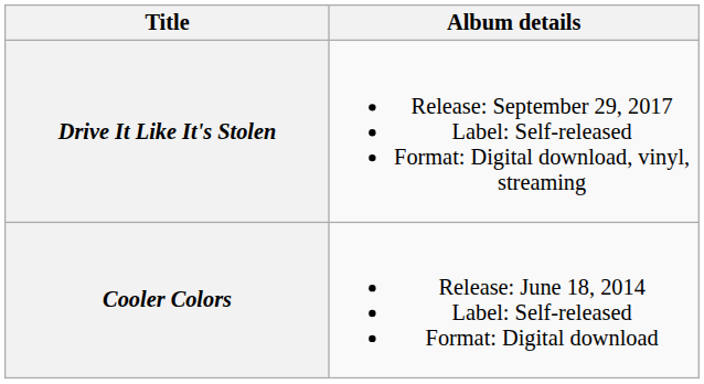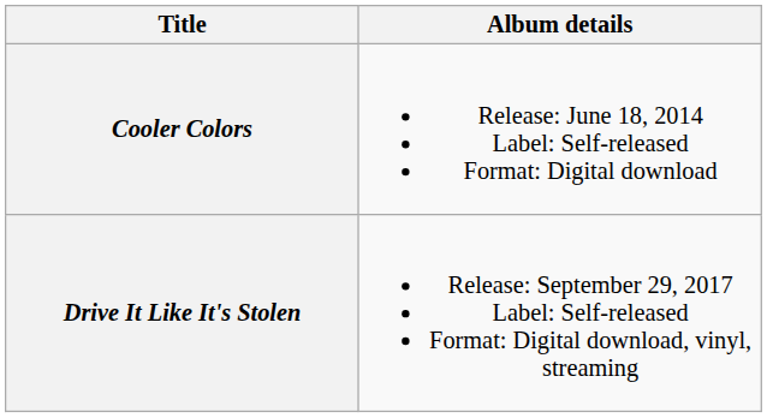rows swapped: Cooler Colors <-> Drive It Like It's Stolen
